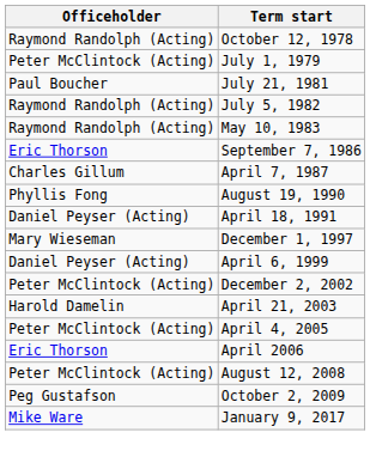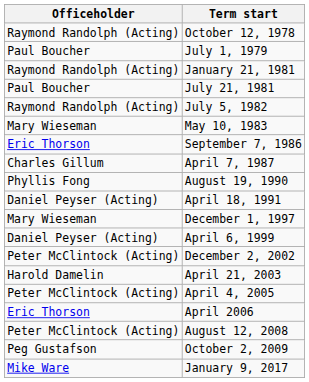July 1, 1979 | Officeholder: Peter McClintock (Acting) -> Paul Boucher
+ row: Raymond Randolph (Acting) | January 21, 1981
May 10, 1983 | Officeholder: Raymond Randolph (Acting) -> Mary Wieseman
